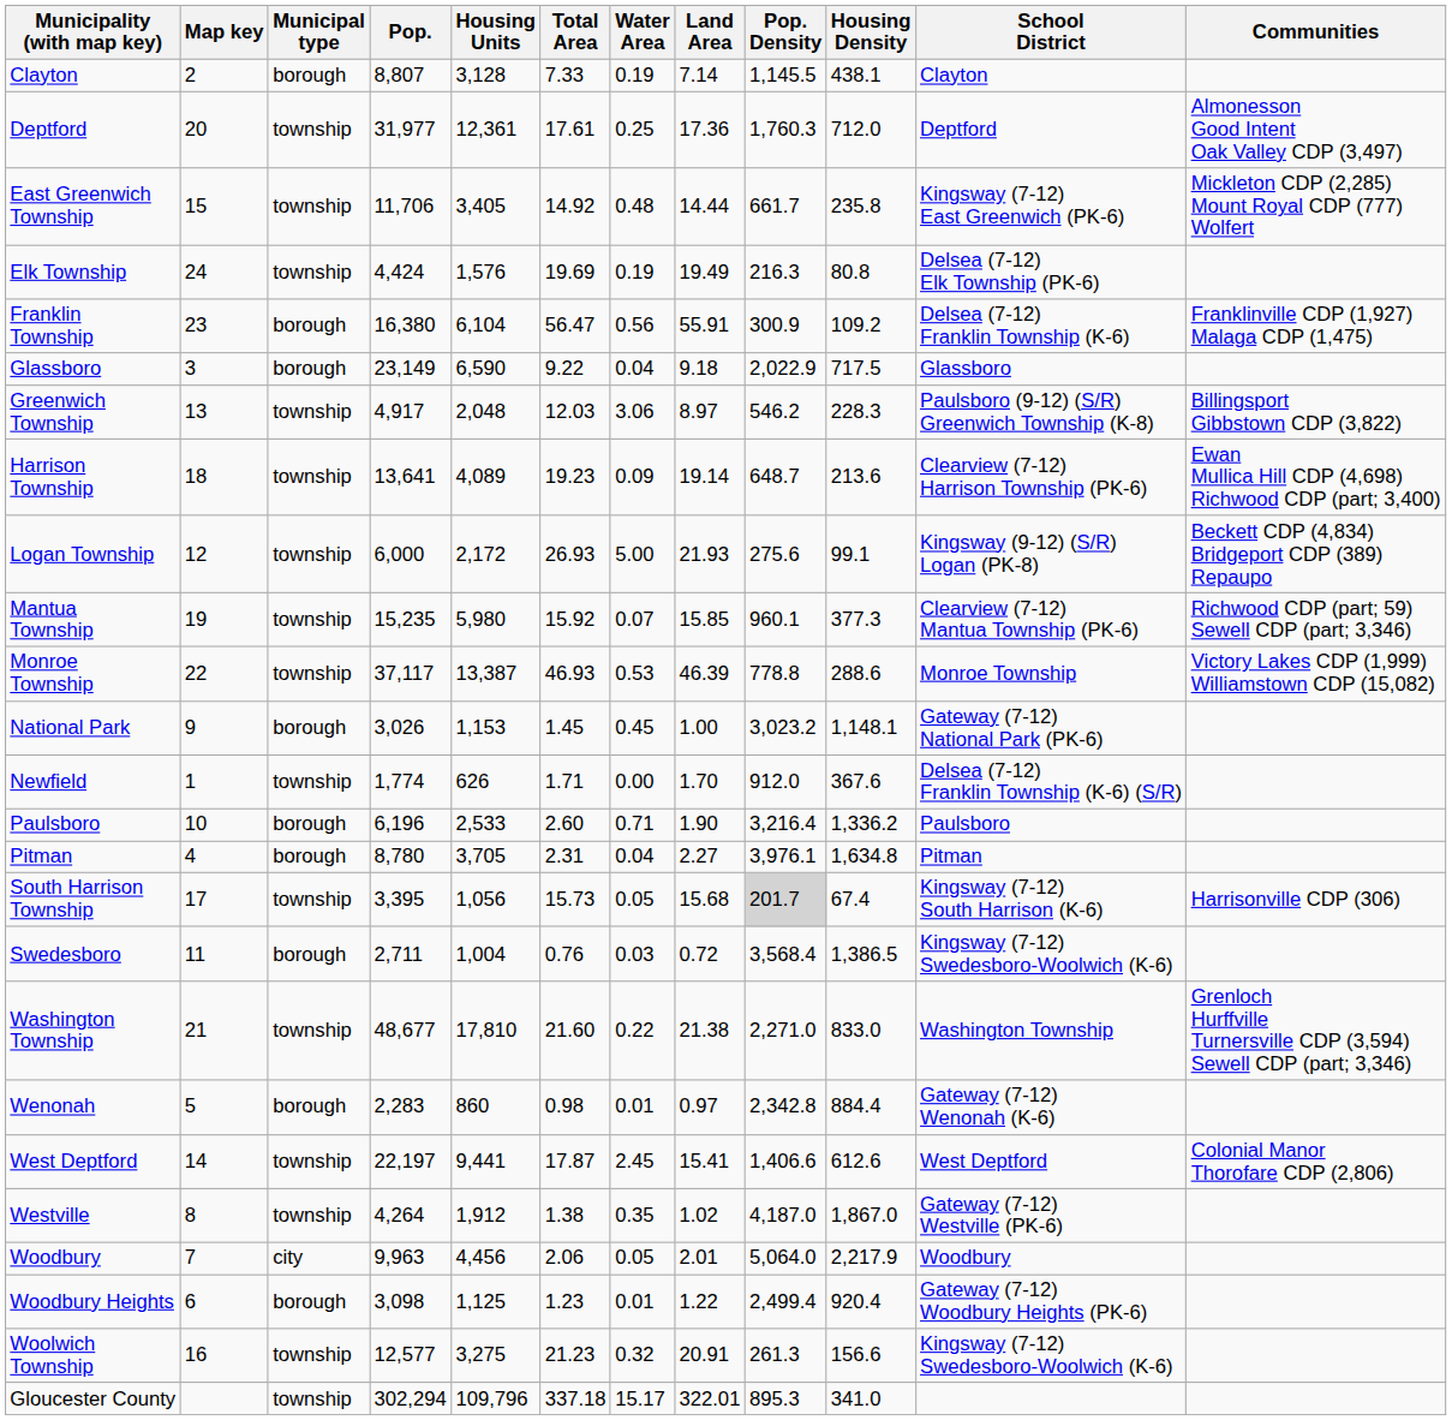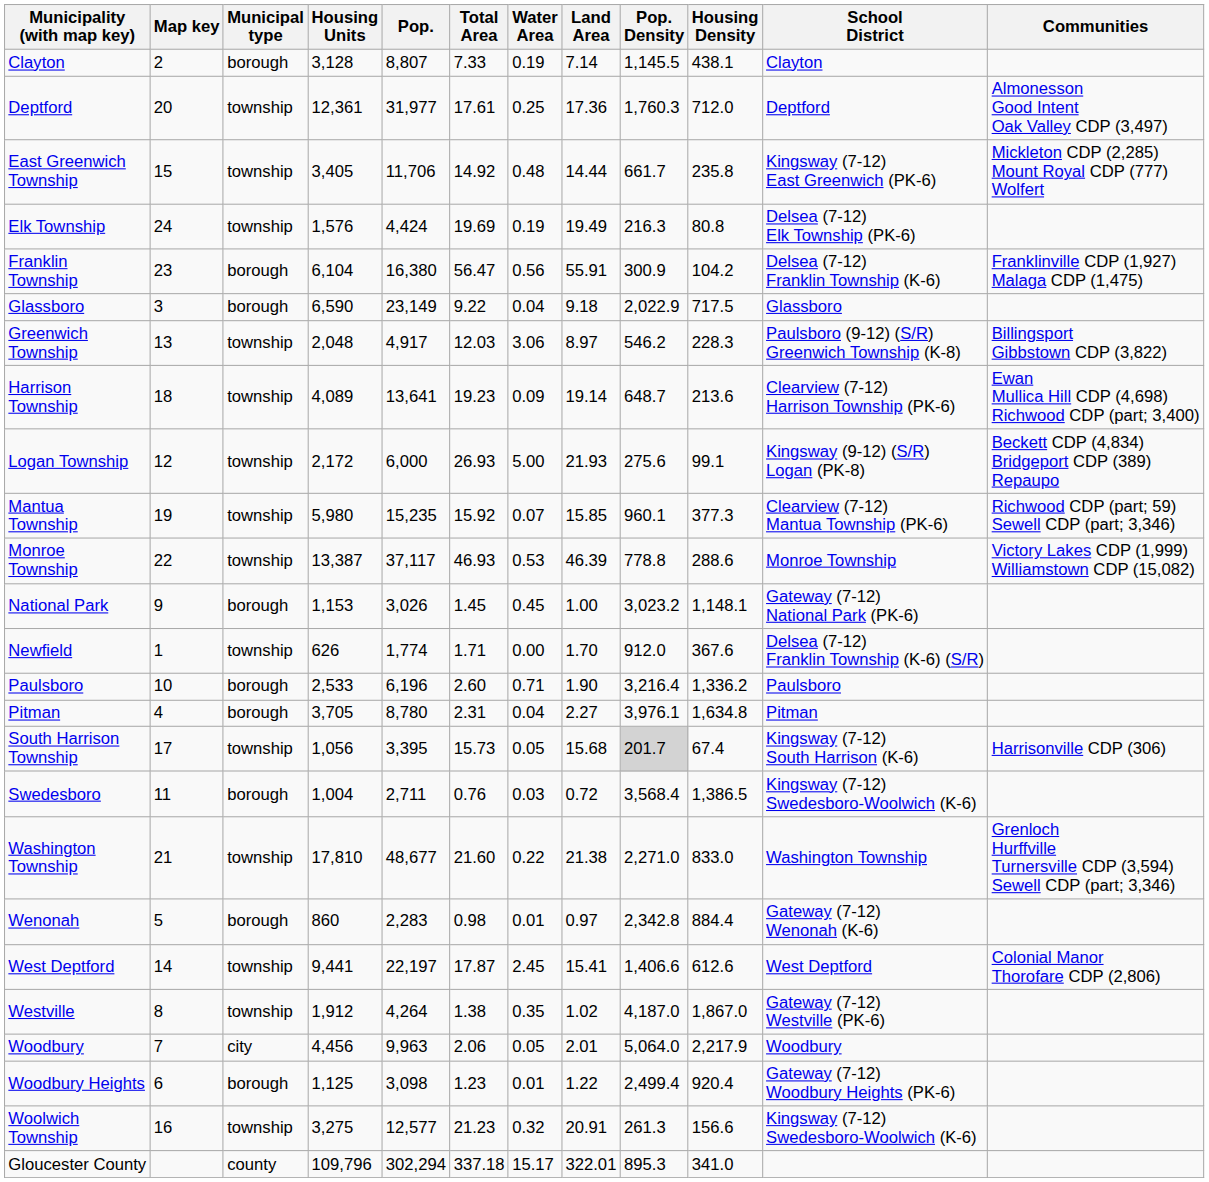columns swapped: Pop. <-> Housing Units
Franklin Township | Housing Density: 109.2 -> 104.2
Gloucester County | Municipal type: township -> county
